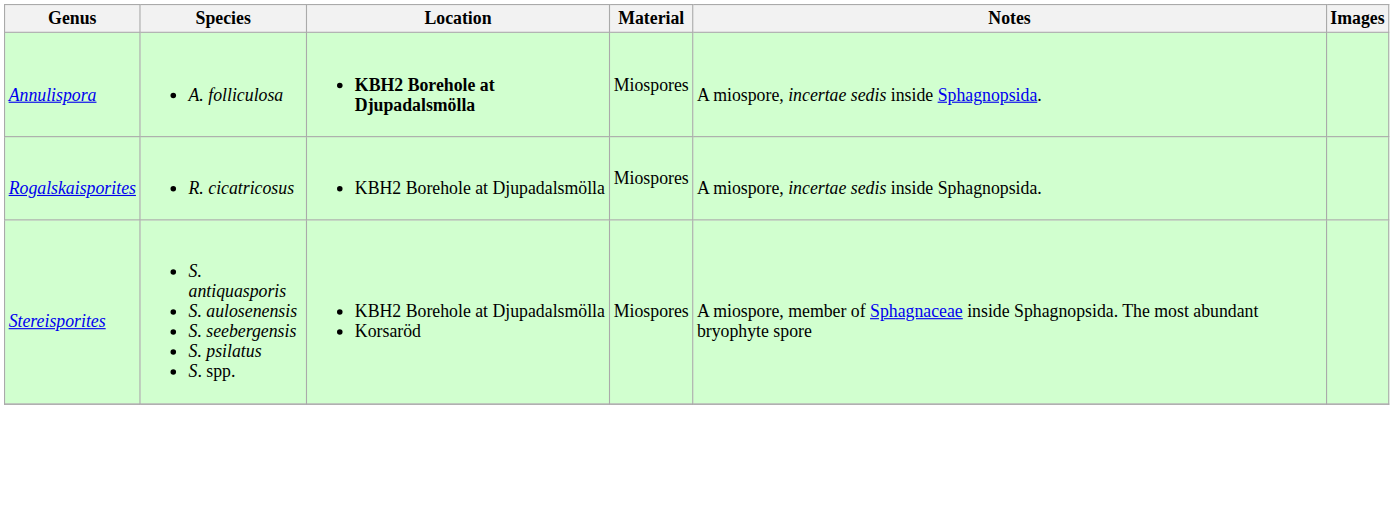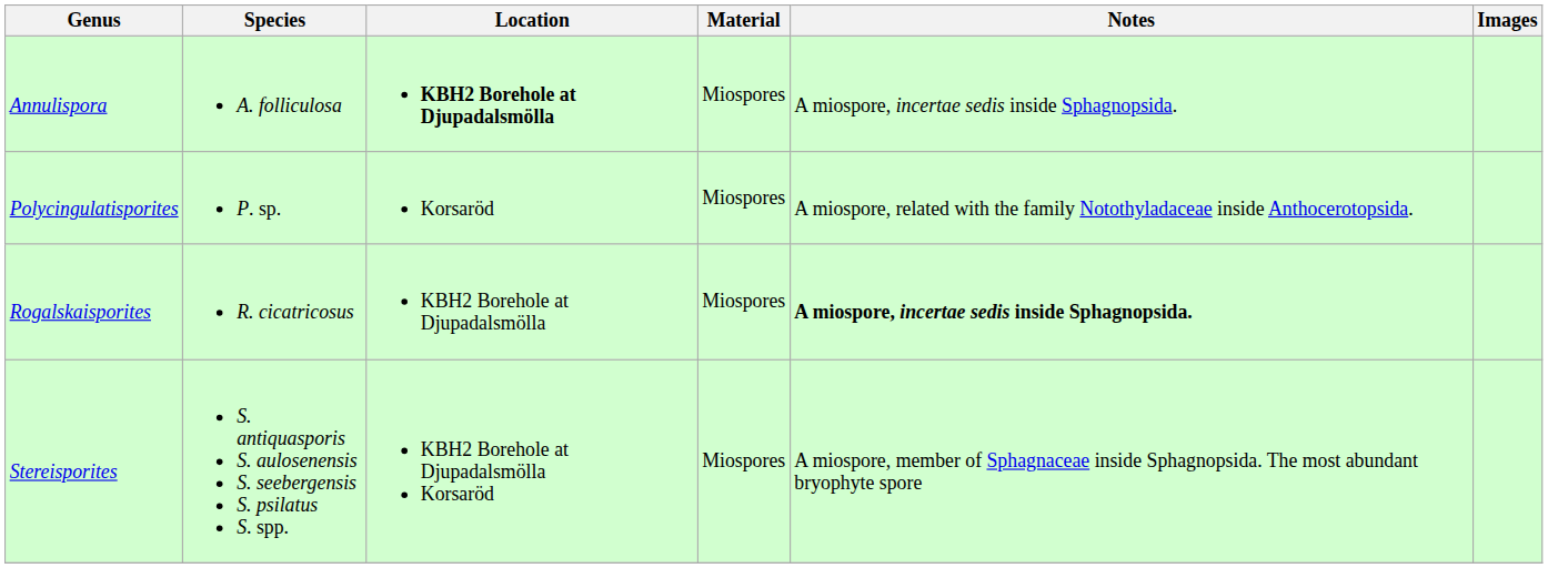+ row: Polycingulatisporites | P. sp. | Korsaröd | Miospores | A miospore, related with the family Notothyladaceae inside Anthocerotopsida.
Rogalskaisporites | Notes: normal -> bold
